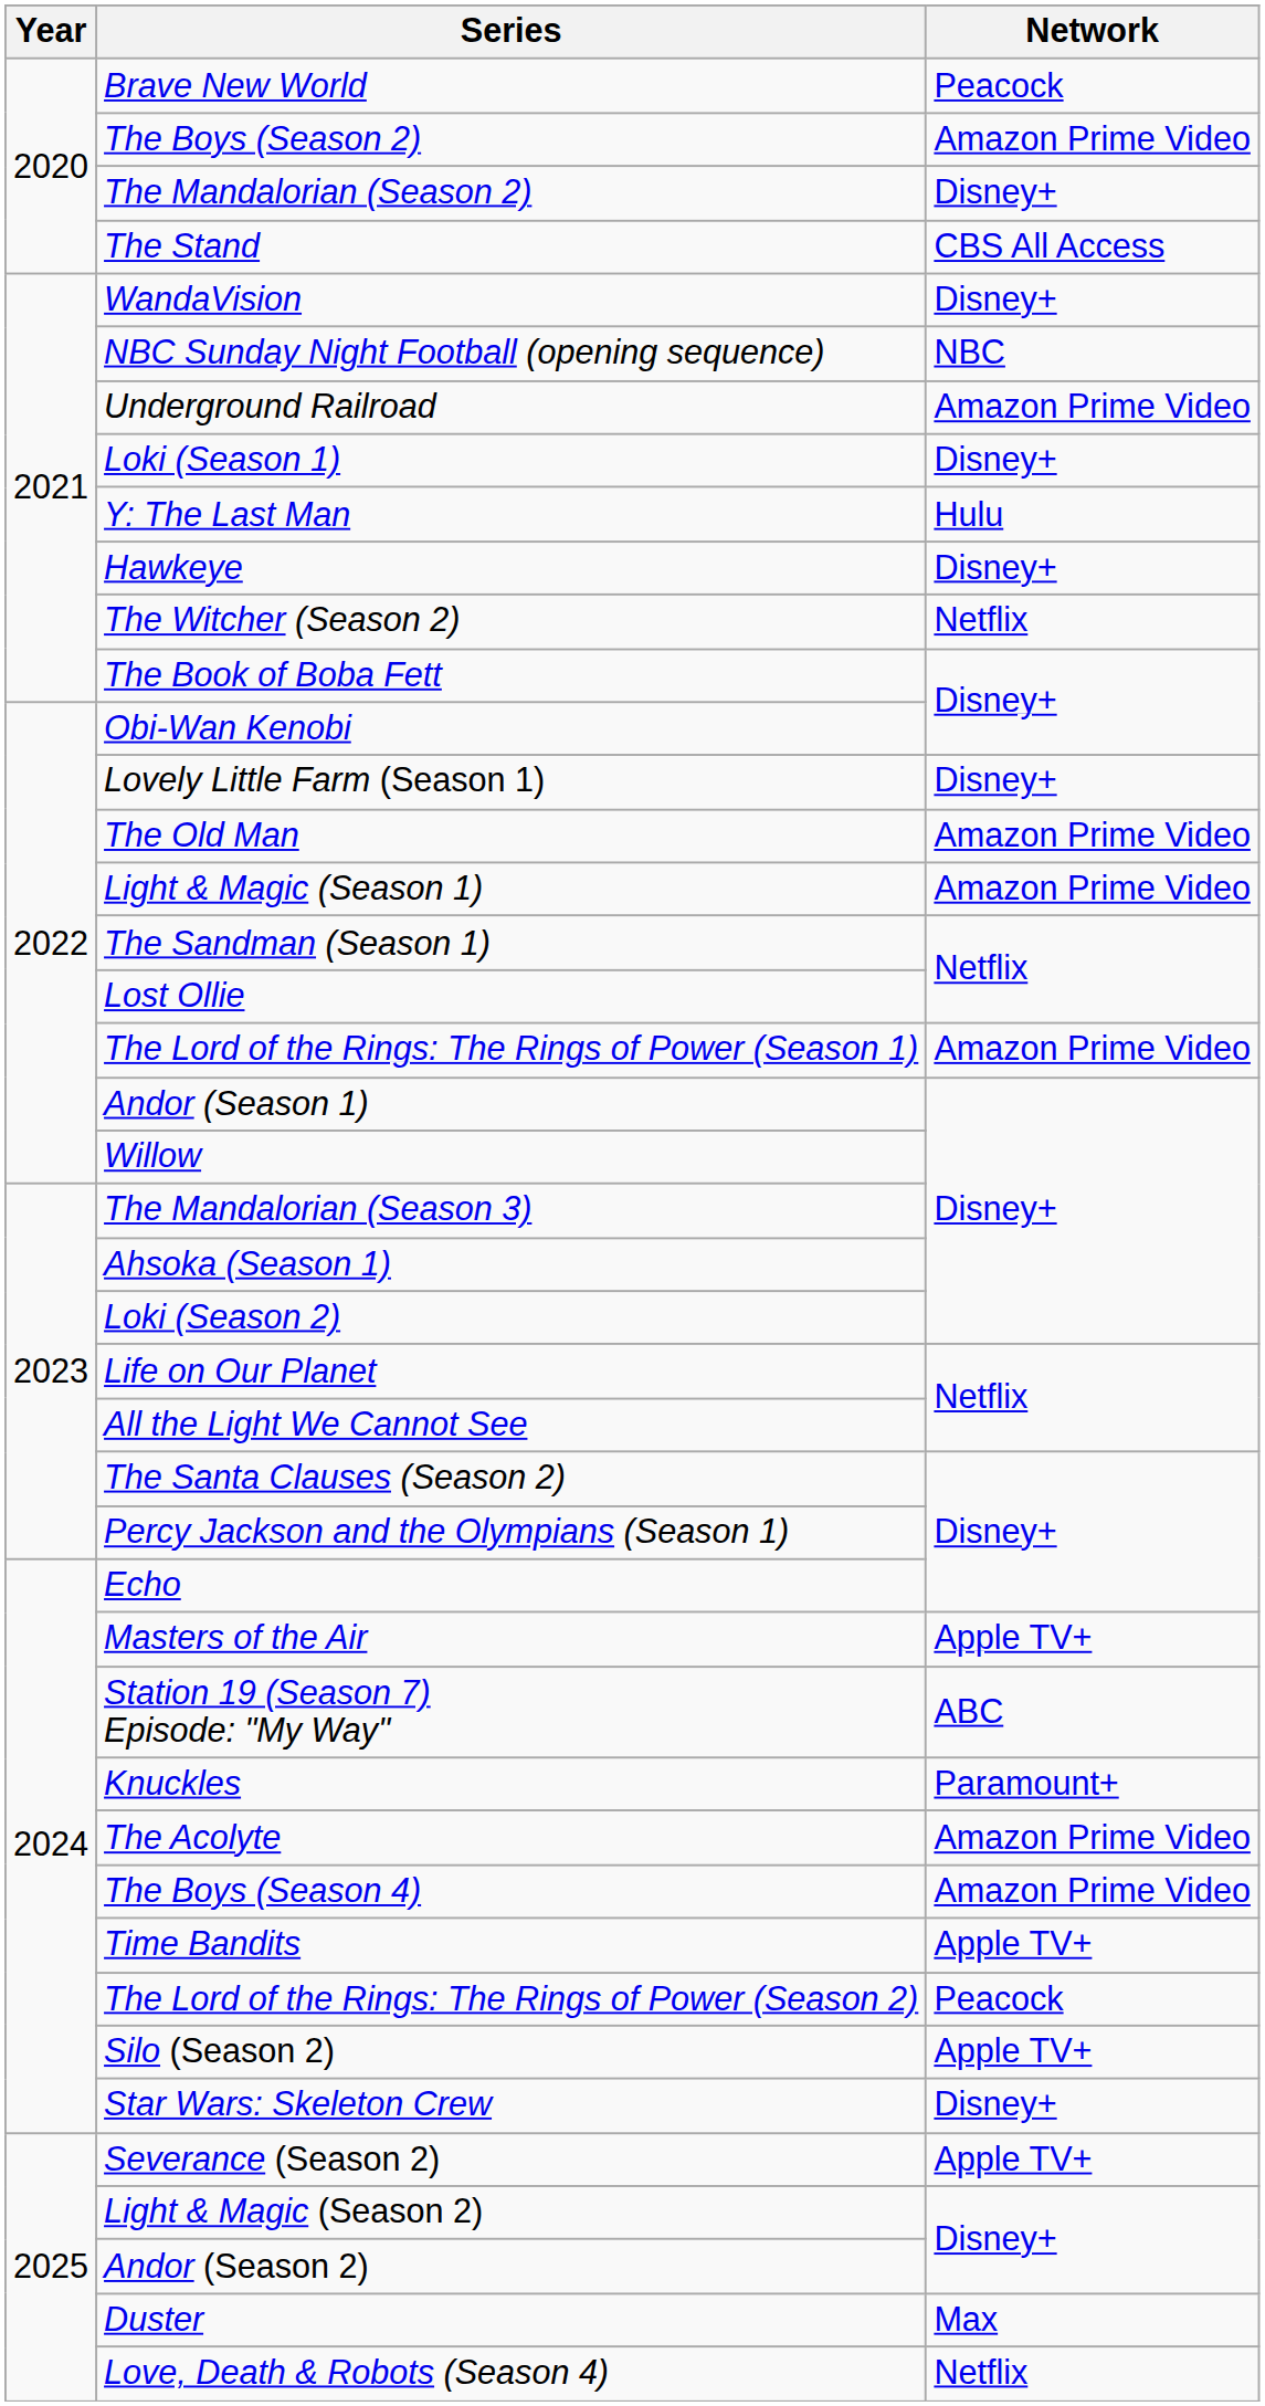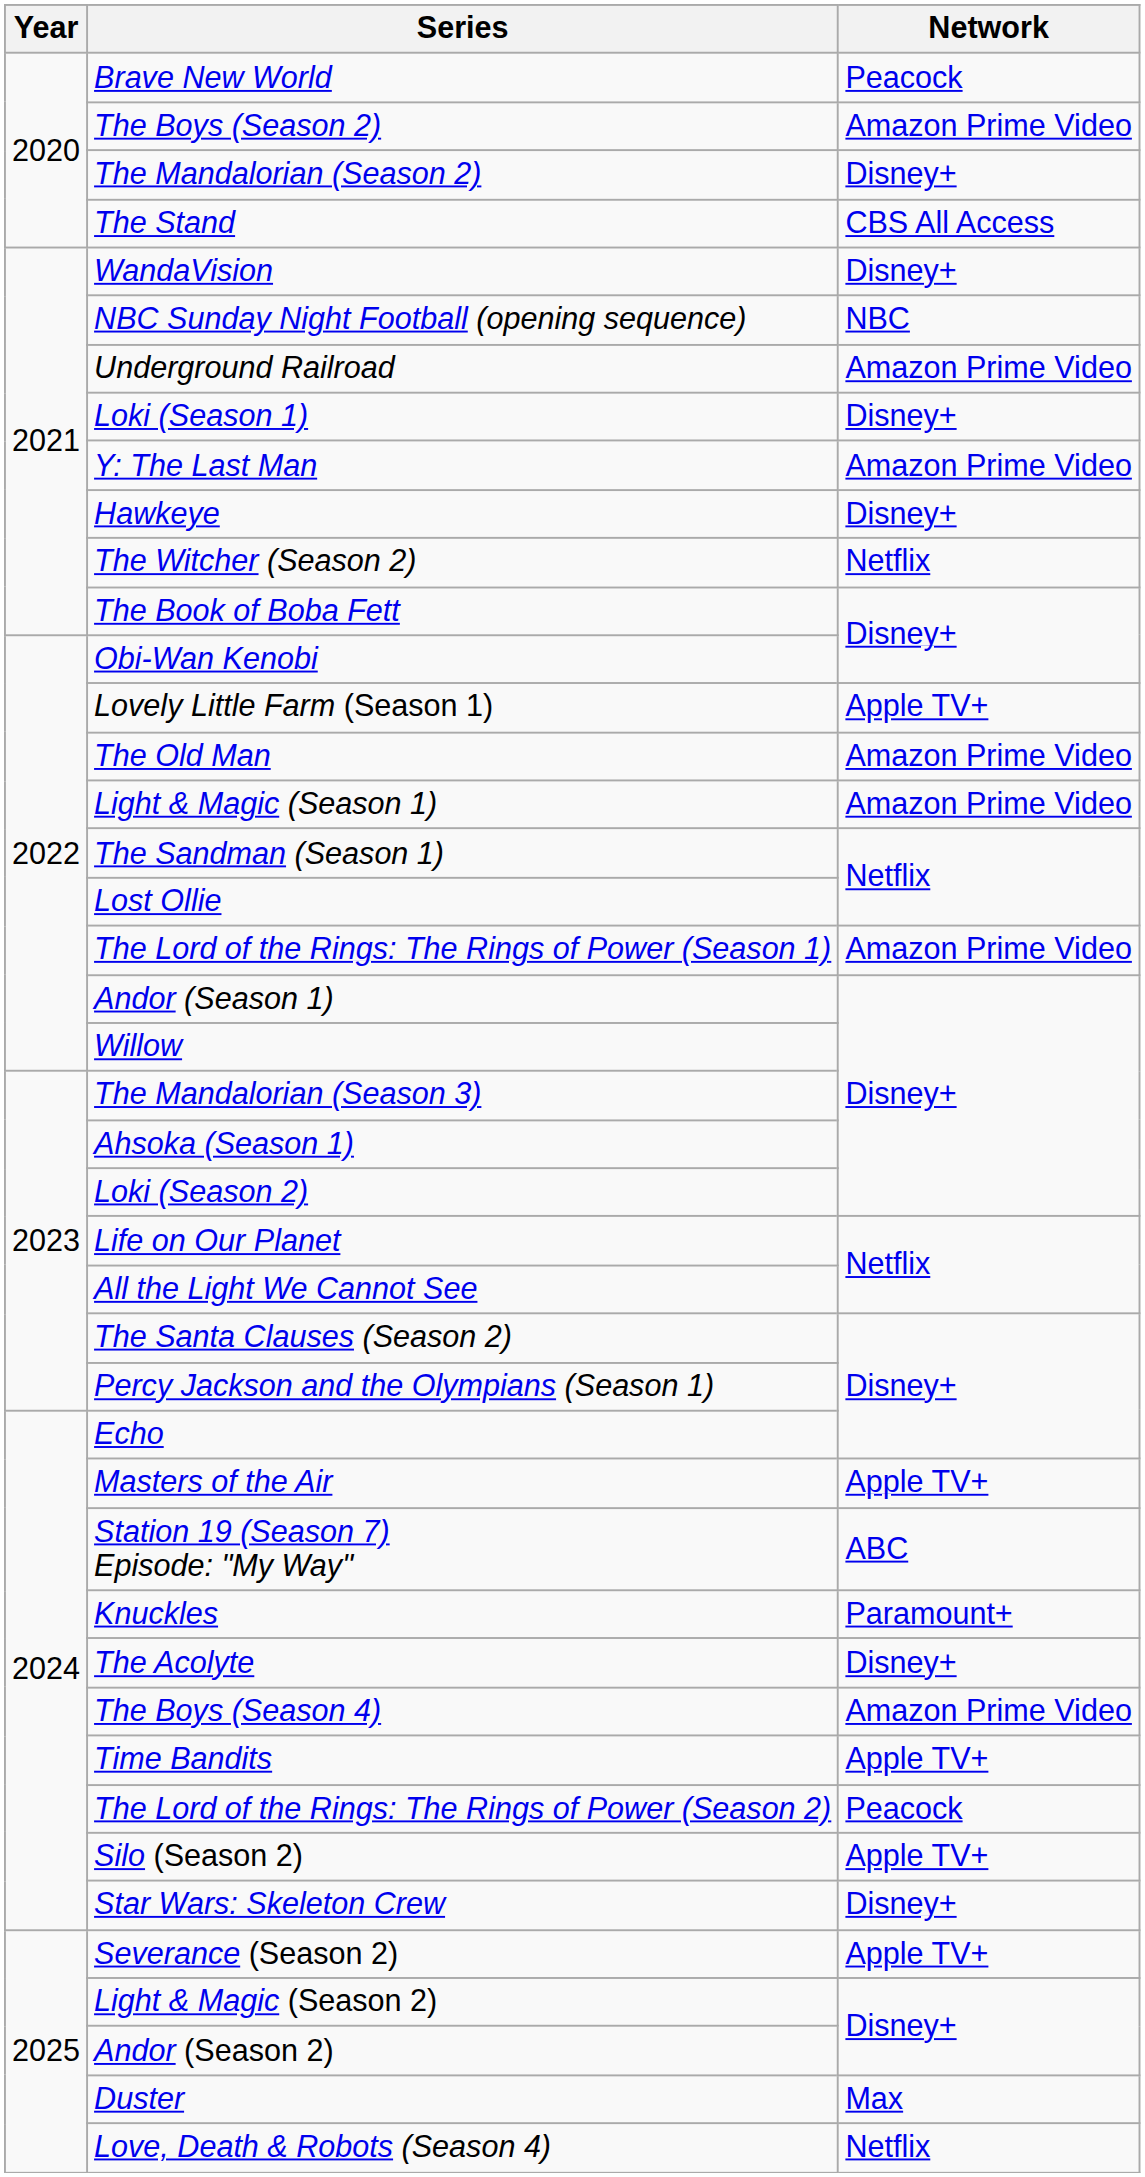Y: The Last Man | Network: Hulu -> Amazon Prime Video
Lovely Little Farm (Season 1) | Network: Disney+ -> Apple TV+
The Acolyte | Network: Amazon Prime Video -> Disney+
